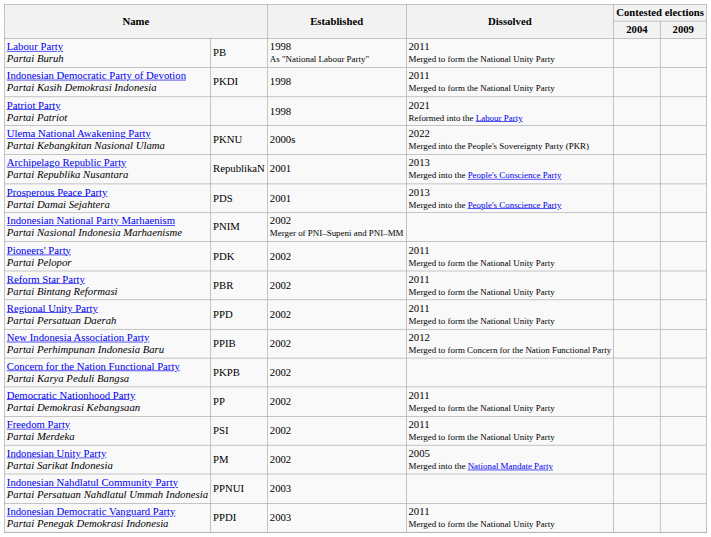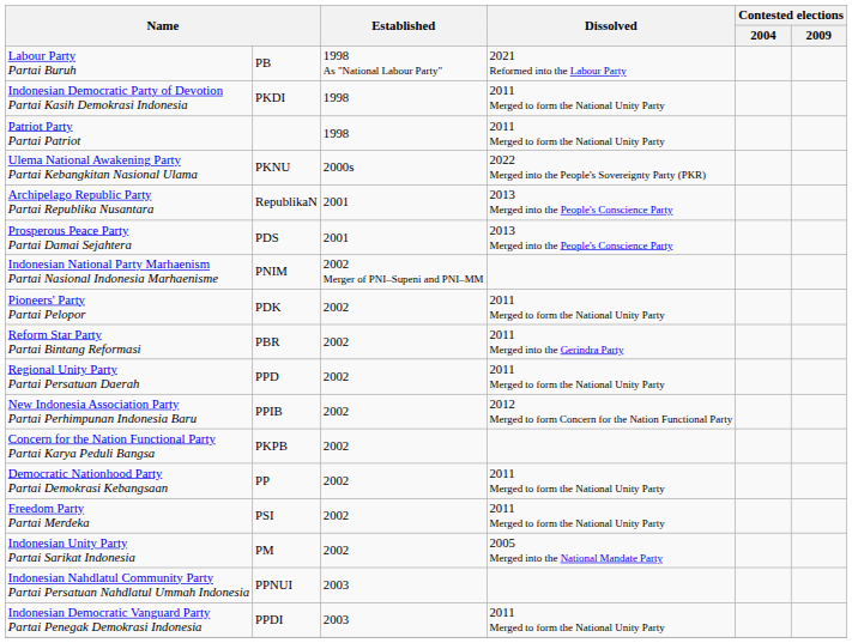Labour Party Partai Buruh | Dissolved: 2011 Merged to form the National Unity Party -> 2021 Reformed into the Labour Party
Patriot Party Partai Patriot | Dissolved: 2021 Reformed into the Labour Party -> 2011 Merged to form the National Unity Party
Reform Star Party Partai Bintang Reformasi | Dissolved: 2011 Merged to form the National Unity Party -> 2011 Merged into the Gerindra Party
